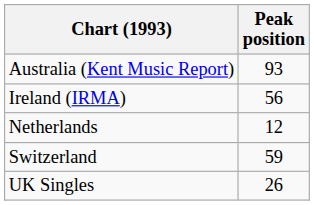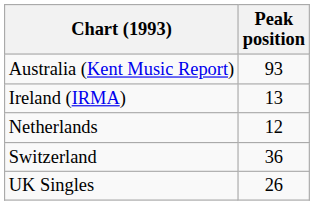Ireland (IRMA) | Peak position: 56 -> 13
Switzerland | Peak position: 59 -> 36
